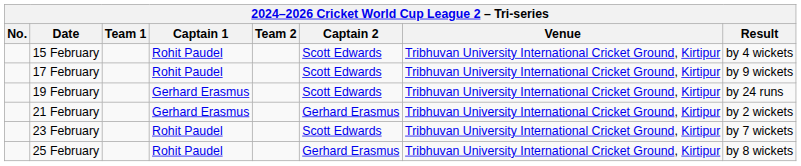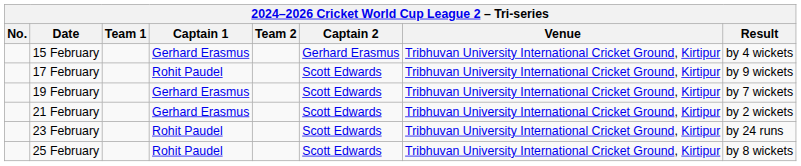15 February | Captain 1: Rohit Paudel -> Gerhard Erasmus
15 February | Captain 2: Scott Edwards -> Gerhard Erasmus
19 February | Result: by 24 runs -> by 7 wickets
21 February | Captain 2: Gerhard Erasmus -> Scott Edwards
23 February | Result: by 7 wickets -> by 24 runs
25 February | Captain 2: Gerhard Erasmus -> Scott Edwards
